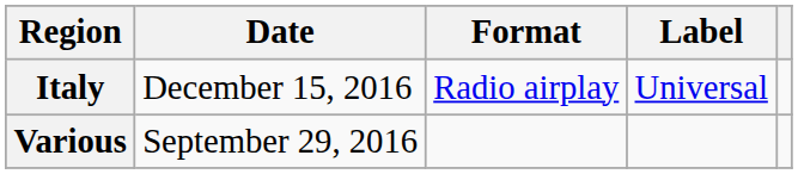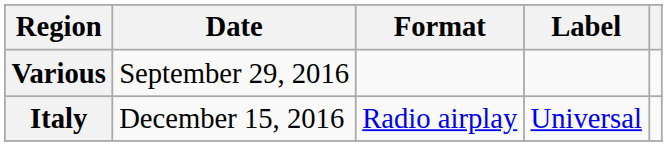rows swapped: Various <-> Italy
